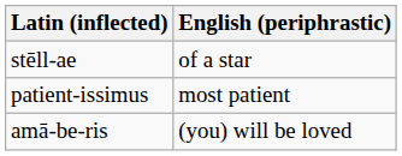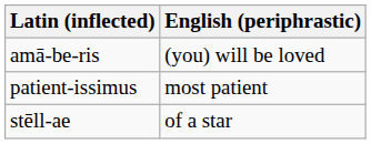rows swapped: stēll-ae <-> amā-be-ris
